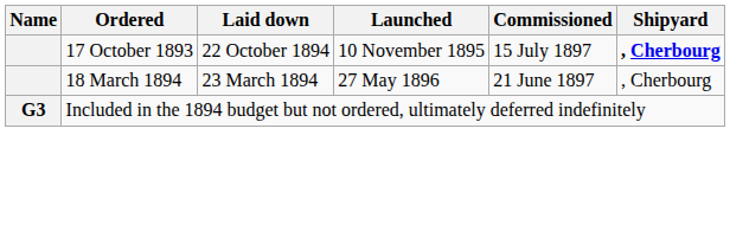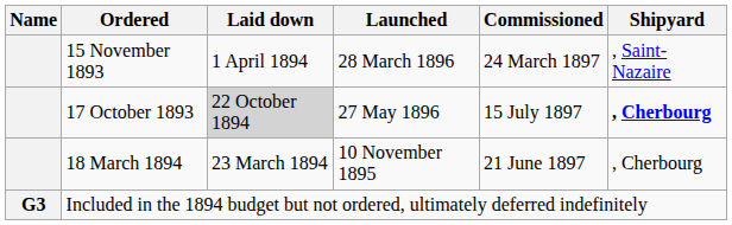+ row: 15 November 1893 | 1 April 1894 | 28 March 1896 | 24 March 1897 | , Saint-Nazaire
17 October 1893 | Laid down: no background -> lightgrey background
17 October 1893 | Launched: 10 November 1895 -> 27 May 1896
18 March 1894 | Launched: 27 May 1896 -> 10 November 1895
